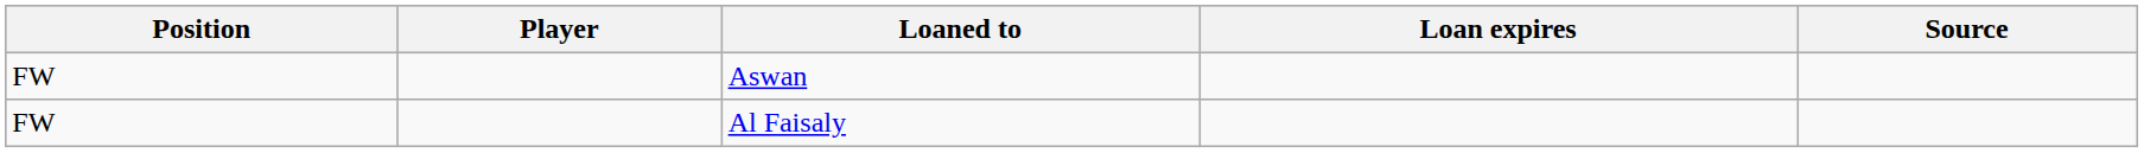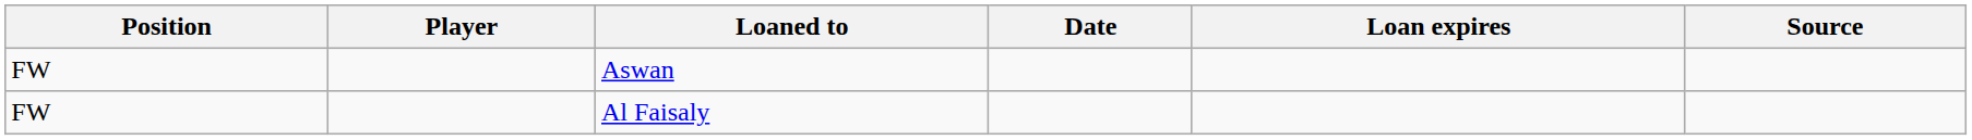+ column: Date
